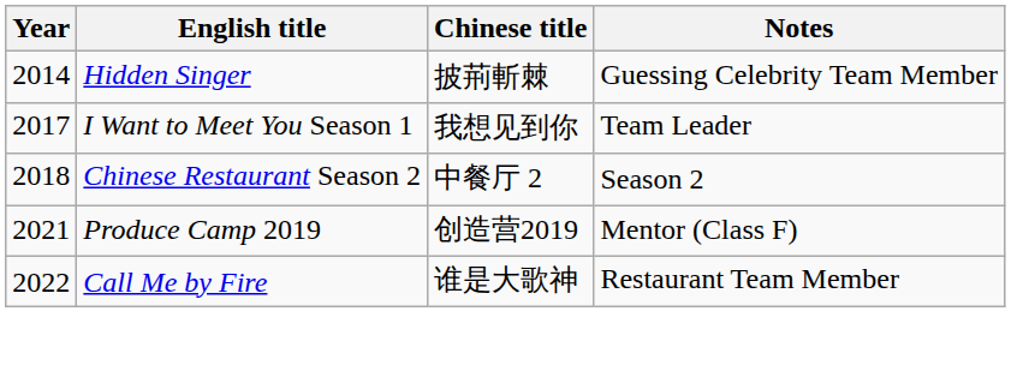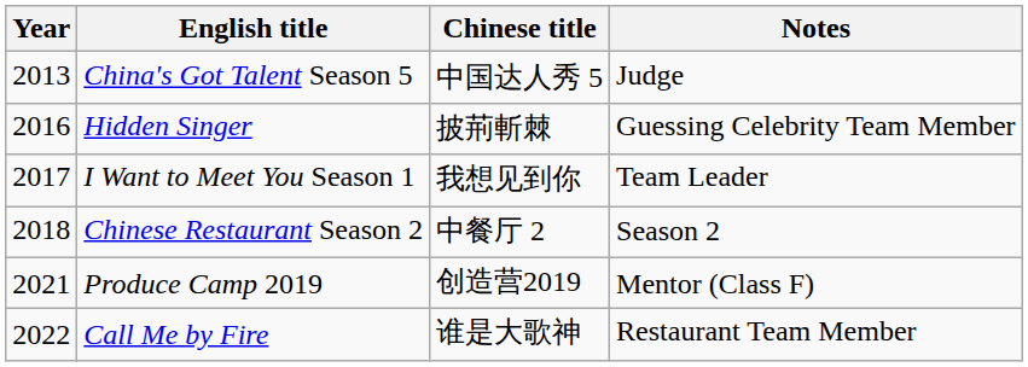+ row: 2013 | China's Got Talent Season 5 | 中国达人秀 5 | Judge
Hidden Singer | Year: 2014 -> 2016
